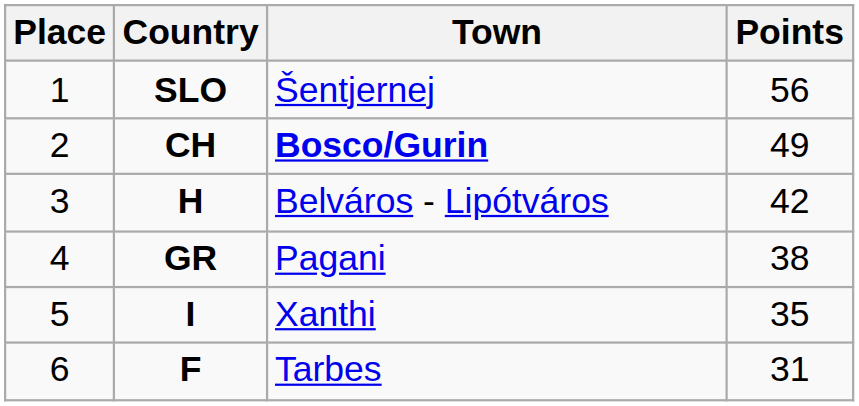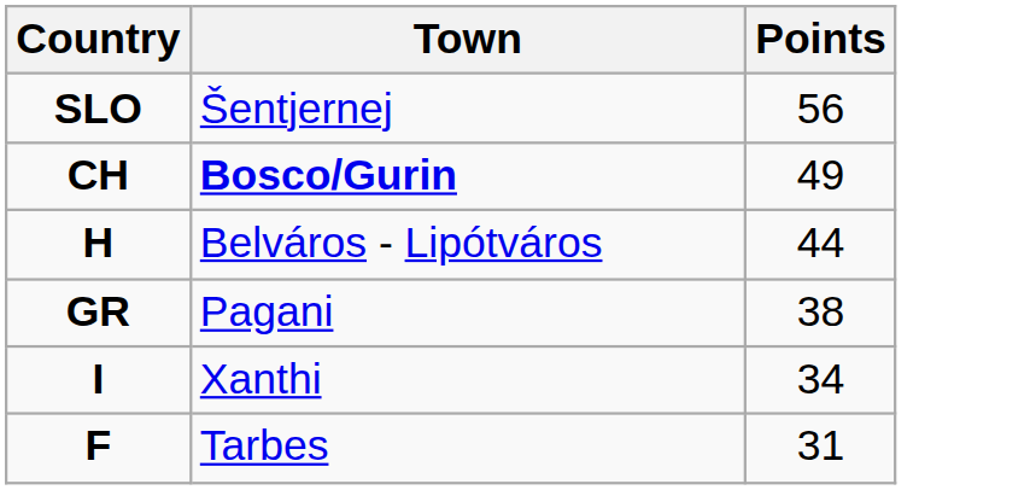- column: Place | 1 | 2 | 3 | 4 | 5 | 6
H | Points: 42 -> 44
I | Points: 35 -> 34
